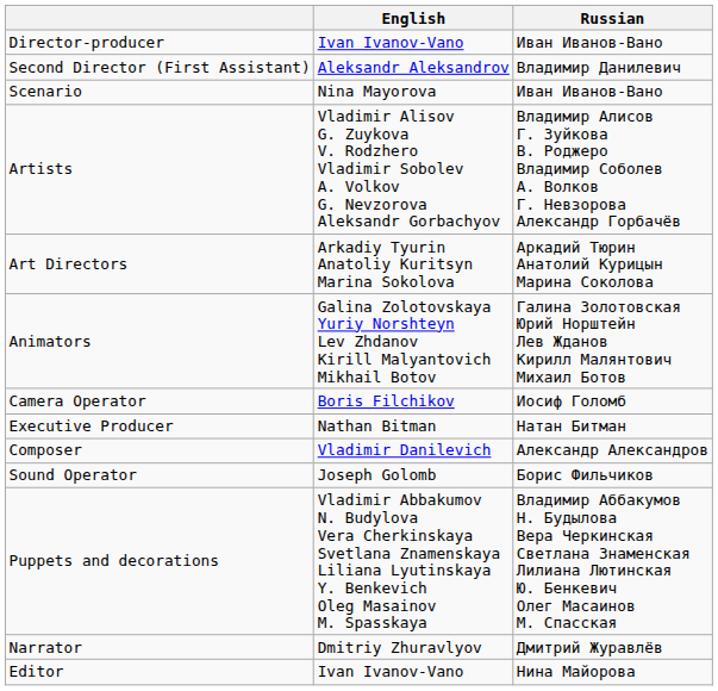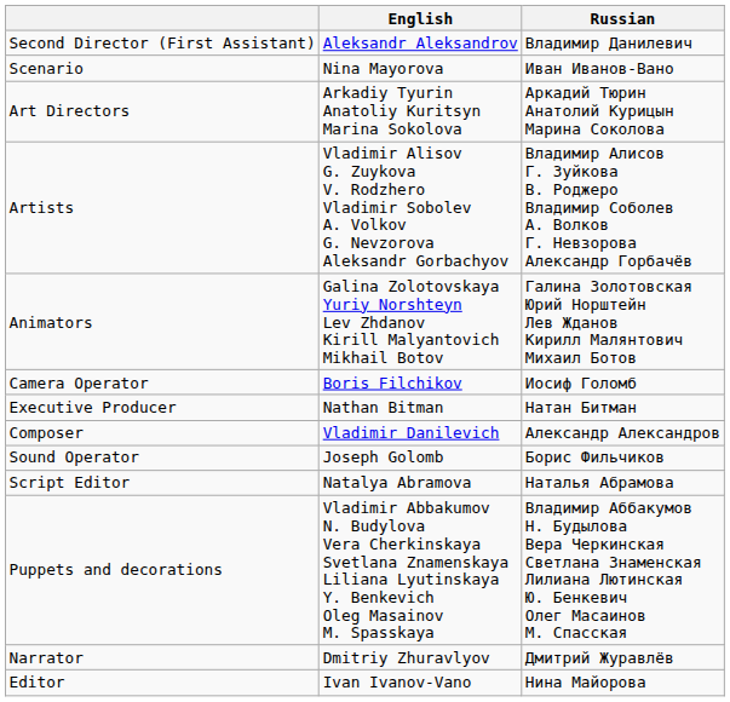- row: Director-producer | Ivan Ivanov-Vano | Иван Иванов-Вано
rows swapped: Art Directors <-> Artists
+ row: Script Editor | Natalya Abramova | Наталья Абрамова
